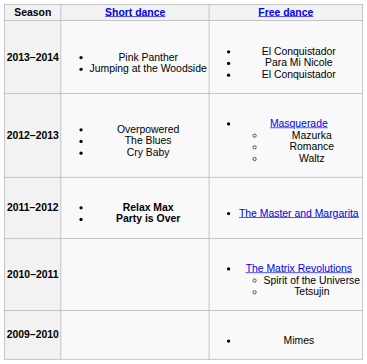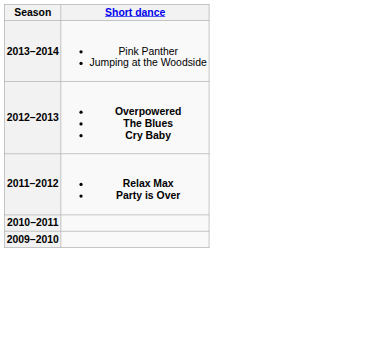- column: Free dance | El Conquistador Para Mi Nicole El Conquistador | Masquerade Mazurka Romance Waltz | The Master and Margarita | The Matrix Revolutions Spirit of the Universe Tetsujin | Mimes
2012–2013 | Short dance: normal -> bold
